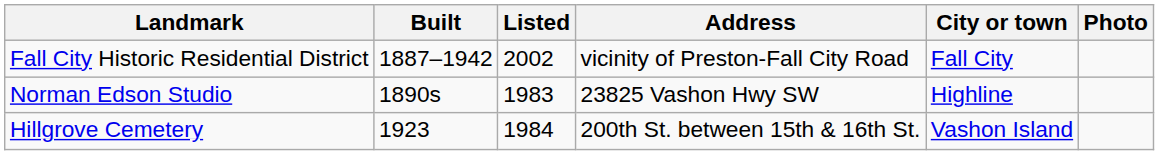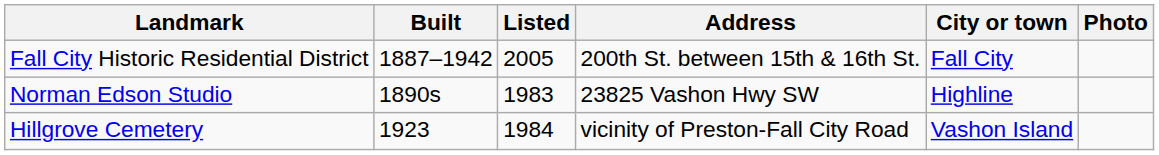Fall City Historic Residential District | Listed: 2002 -> 2005
Fall City Historic Residential District | Address: vicinity of Preston-Fall City Road -> 200th St. between 15th & 16th St.
Hillgrove Cemetery | Address: 200th St. between 15th & 16th St. -> vicinity of Preston-Fall City Road
